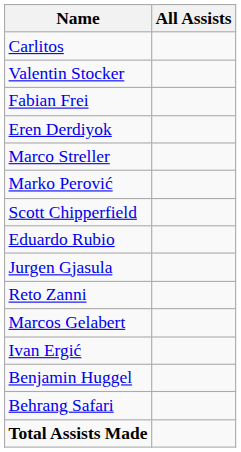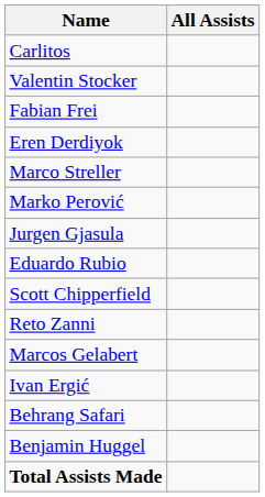rows swapped: Scott Chipperfield <-> Jurgen Gjasula
rows swapped: Behrang Safari <-> Benjamin Huggel
